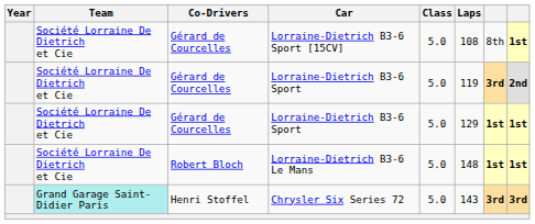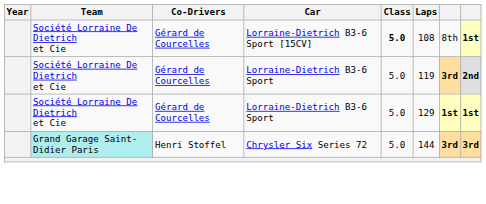Lorraine-Dietrich B3-6 Sport [15CV] | Class: normal -> bold
- row: Société Lorraine De Dietrich et Cie | Robert Bloch | Lorraine-Dietrich B3-6 Le Mans | 5.0 | 148 | 1st | 1st
Chrysler Six Series 72 | Laps: 143 -> 144
